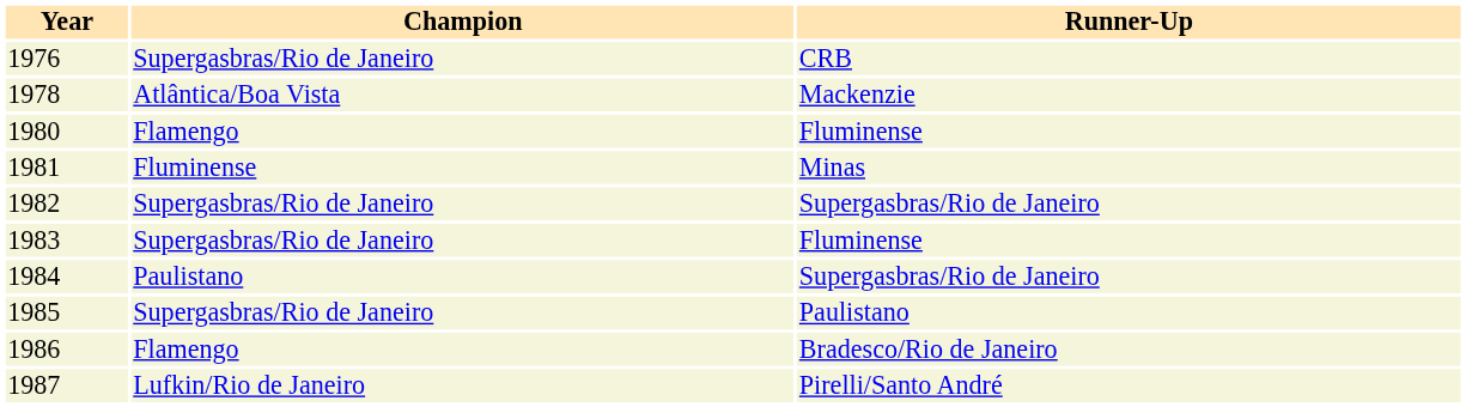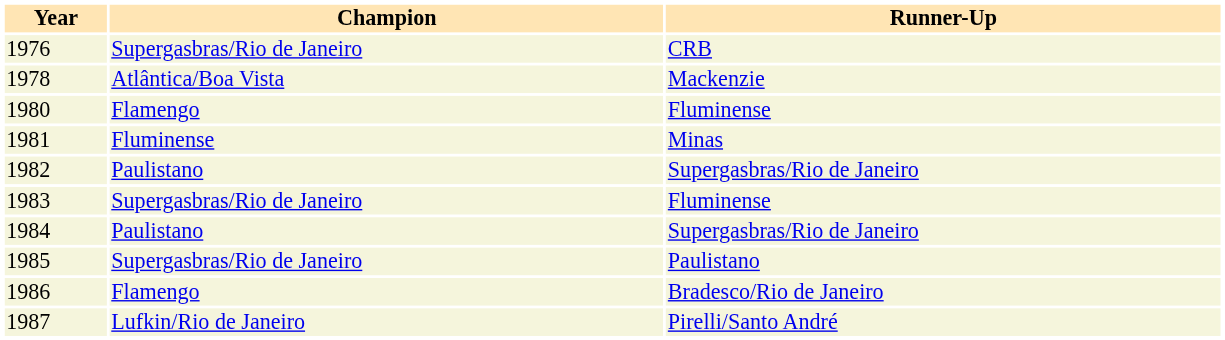1982 | Champion: Supergasbras/Rio de Janeiro -> Paulistano
